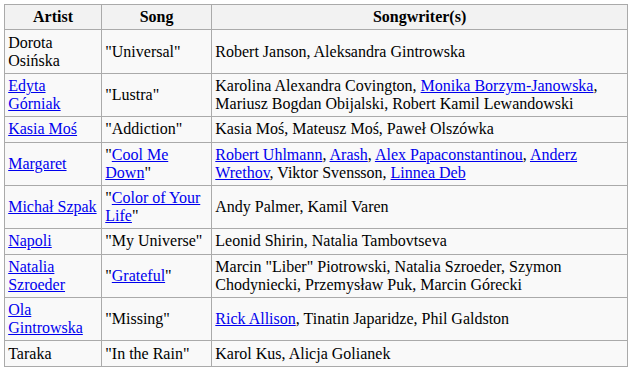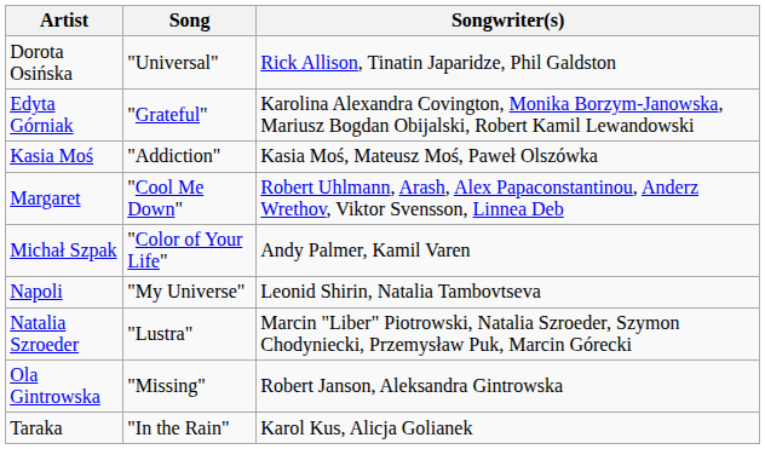Dorota Osińska | Songwriter(s): Robert Janson, Aleksandra Gintrowska -> Rick Allison, Tinatin Japaridze, Phil Galdston
Edyta Górniak | Song: "Lustra" -> "Grateful"
Natalia Szroeder | Song: "Grateful" -> "Lustra"
Ola Gintrowska | Songwriter(s): Rick Allison, Tinatin Japaridze, Phil Galdston -> Robert Janson, Aleksandra Gintrowska
